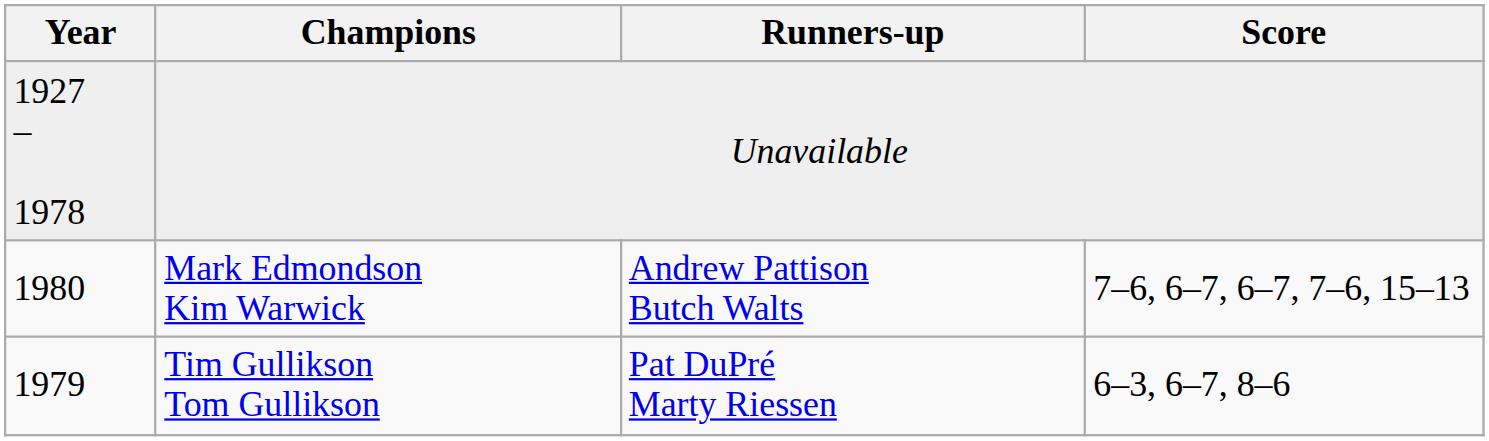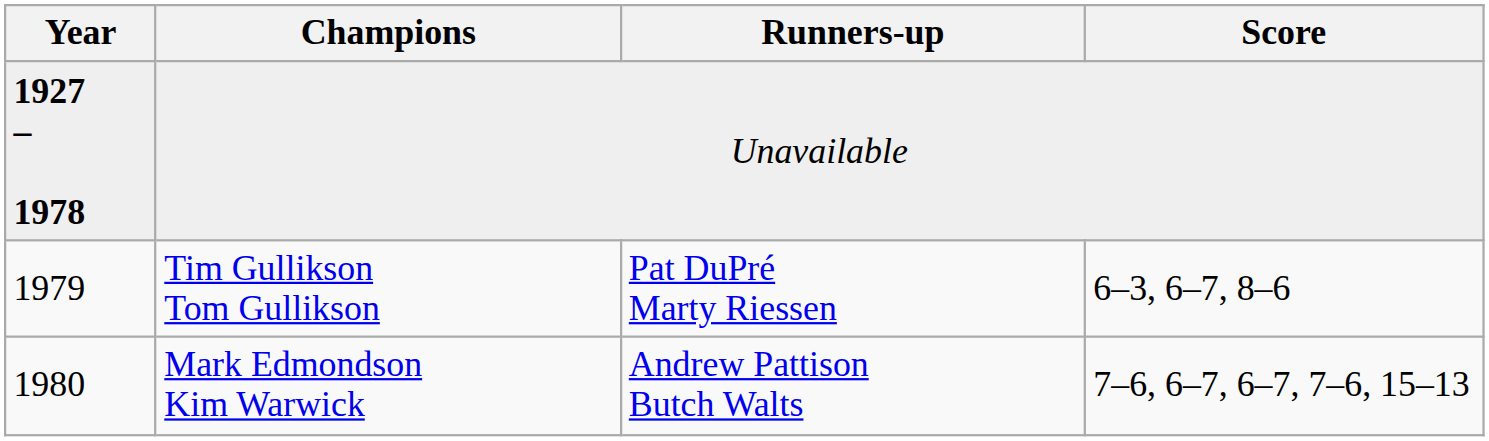Unavailable | Year: normal -> bold
rows swapped: Tim Gullikson Tom Gullikson <-> Mark Edmondson Kim Warwick
